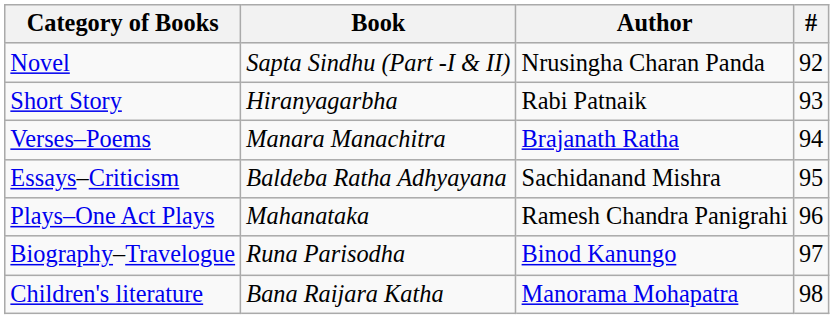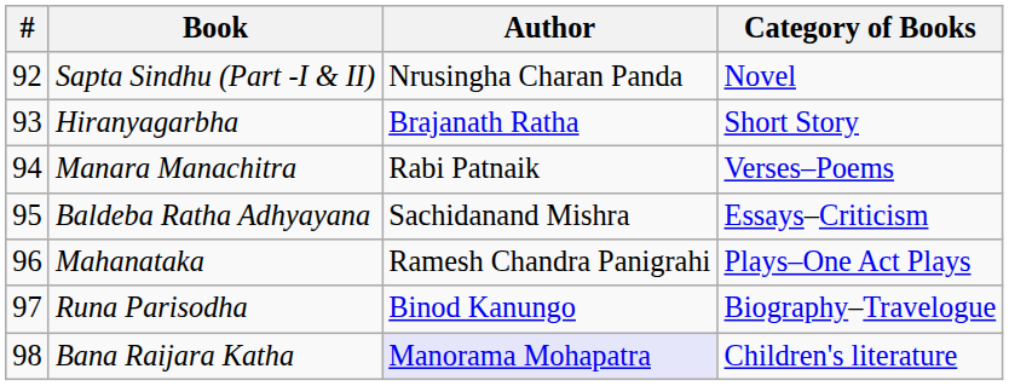columns swapped: # <-> Category of Books
Hiranyagarbha | Author: Rabi Patnaik -> Brajanath Ratha
Manara Manachitra | Author: Brajanath Ratha -> Rabi Patnaik
Bana Raijara Katha | Author: no background -> lavender background
